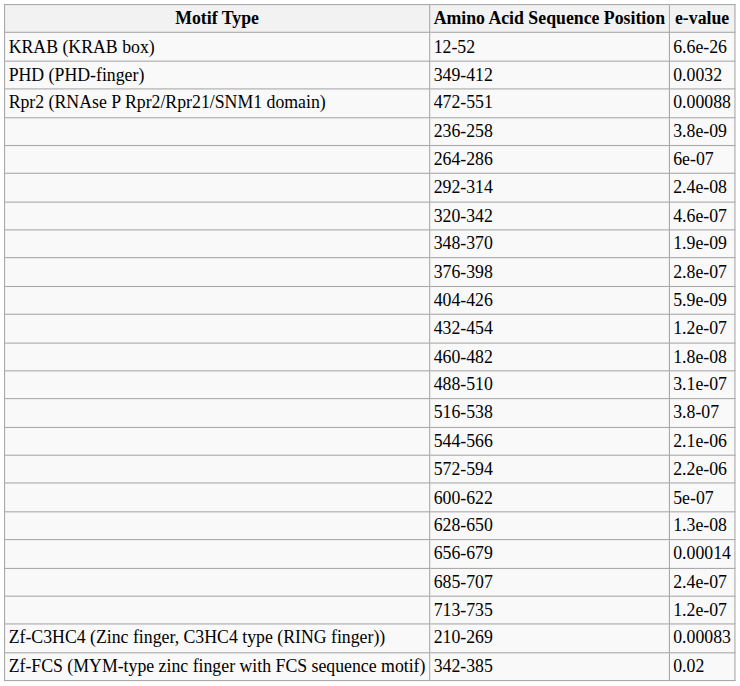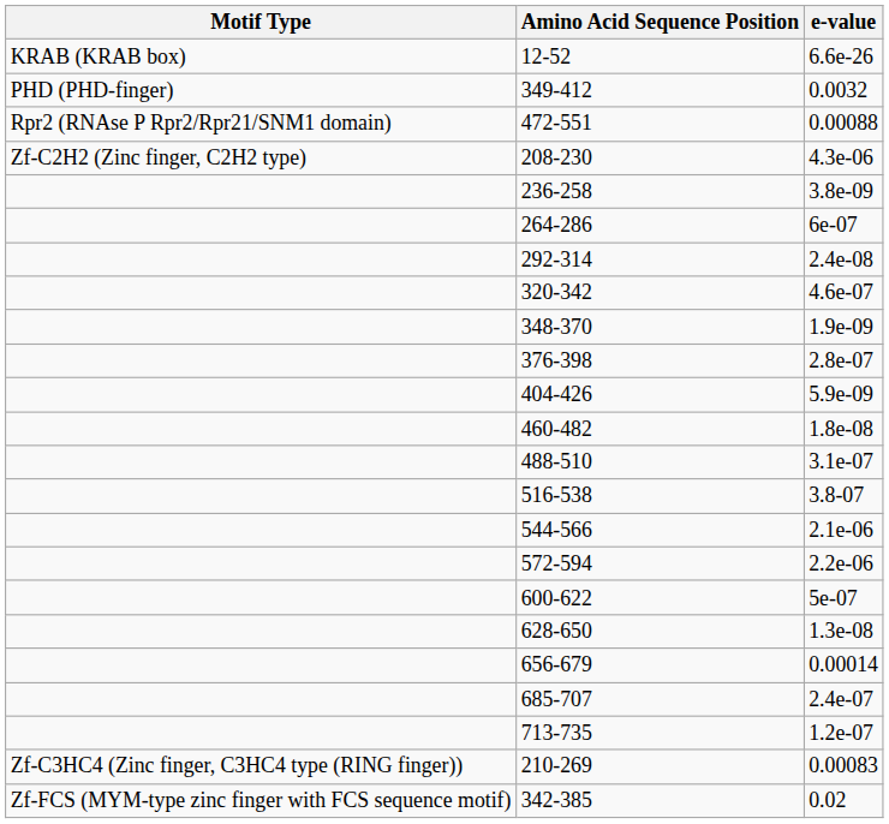+ row: Zf-C2H2 (Zinc finger, C2H2 type) | 208-230 | 4.3e-06
- row: 432-454 | 1.2e-07
